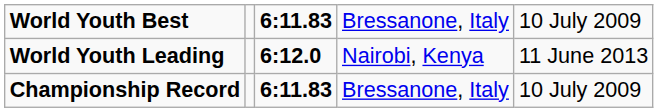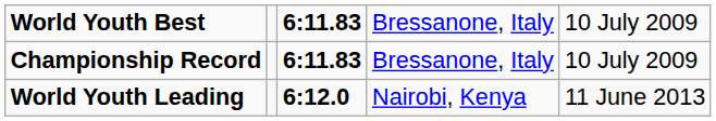rows swapped: Championship Record <-> World Youth Leading
